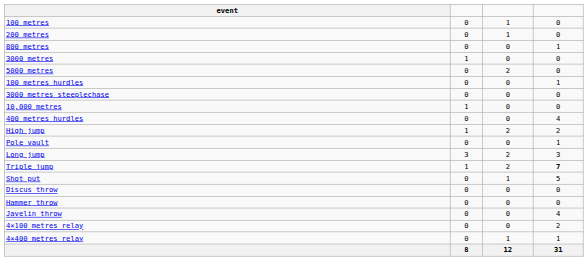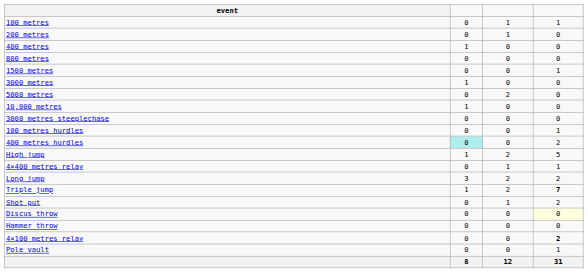100 metres | column 4: 0 -> 1
+ row: 400 metres | 1 | 0 | 0
800 metres | column 4: 1 -> 0
+ row: 1500 metres | 0 | 0 | 1
rows swapped: 10,000 metres <-> 100 metres hurdles
400 metres hurdles | column 2: no background -> paleturquoise background
400 metres hurdles | column 4: 4 -> 2
High jump | column 4: 2 -> 5
rows swapped: Pole vault <-> 4×400 metres relay
Long jump | column 4: 3 -> 2
Shot put | column 4: 5 -> 2
Discus throw | column 4: no background -> lightyellow background
- row: Javelin throw | 0 | 0 | 4
4×100 metres relay | column 4: normal -> bold
